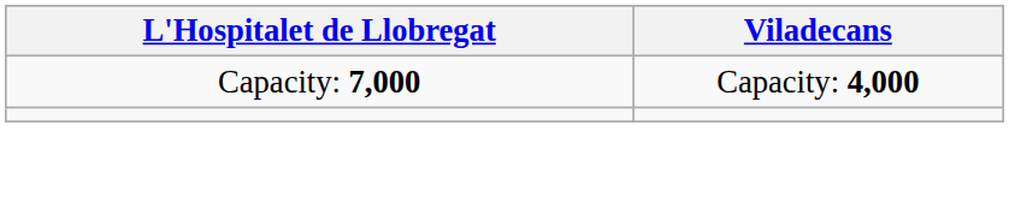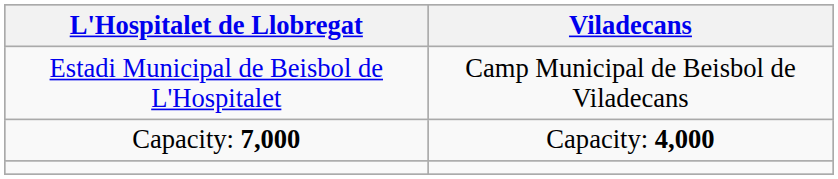+ row: Estadi Municipal de Beisbol de L'Hospitalet | Camp Municipal de Beisbol de Viladecans
